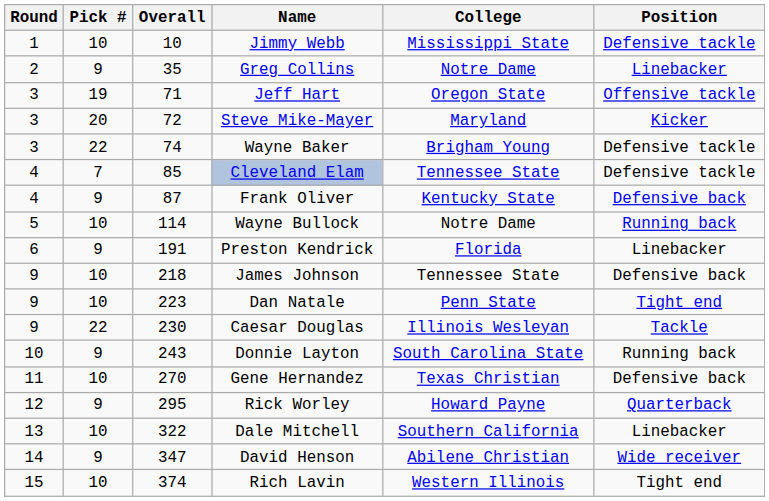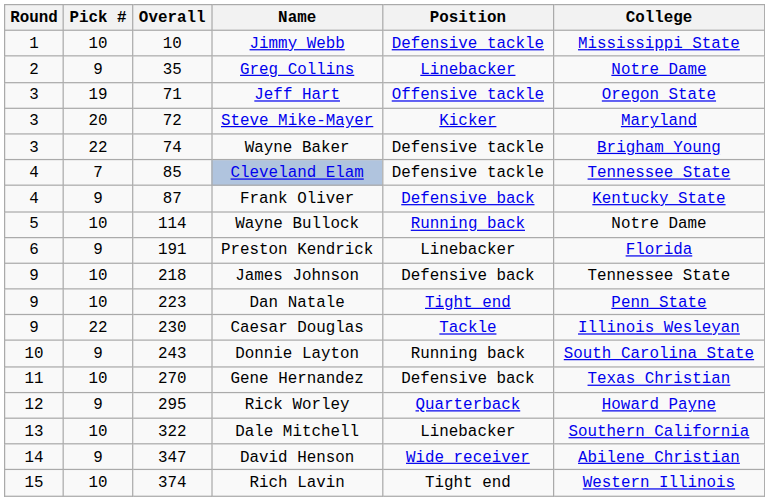columns swapped: Position <-> College
